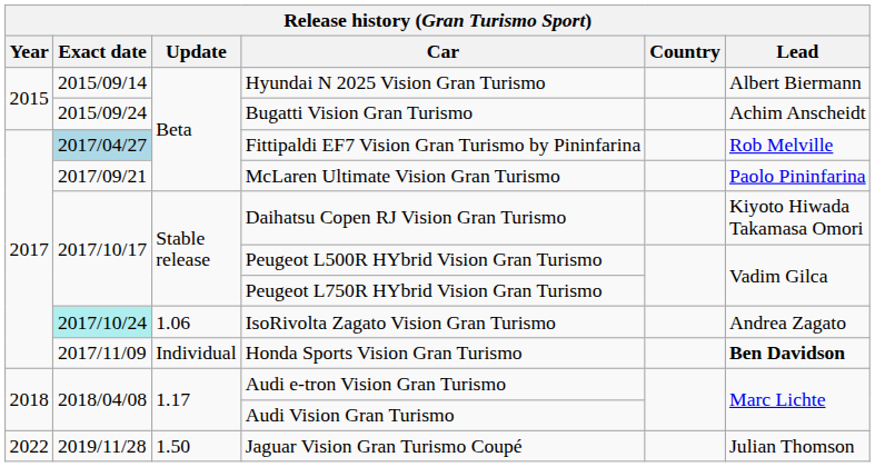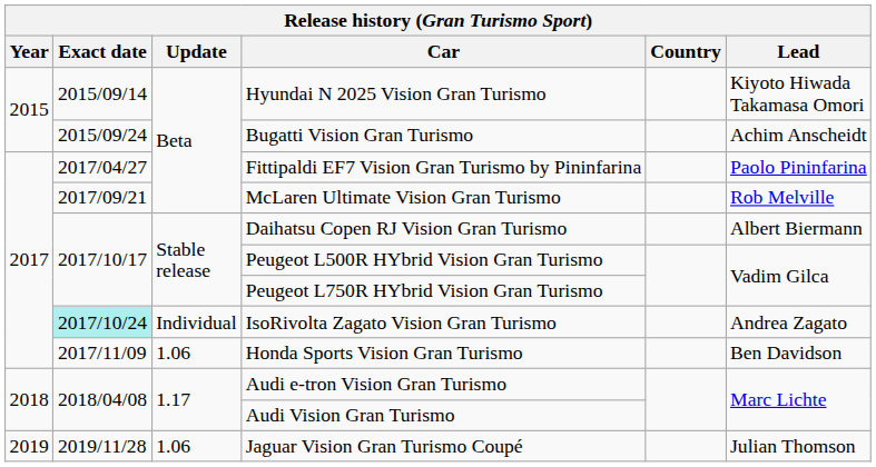Hyundai N 2025 Vision Gran Turismo | Lead: Albert Biermann -> Kiyoto Hiwada Takamasa Omori
Fittipaldi EF7 Vision Gran Turismo by Pininfarina | Exact date: lightblue background -> no background
Fittipaldi EF7 Vision Gran Turismo by Pininfarina | Lead: Rob Melville -> Paolo Pininfarina
McLaren Ultimate Vision Gran Turismo | Lead: Paolo Pininfarina -> Rob Melville
Daihatsu Copen RJ Vision Gran Turismo | Lead: Kiyoto Hiwada Takamasa Omori -> Albert Biermann
IsoRivolta Zagato Vision Gran Turismo | Update: 1.06 -> Individual
Honda Sports Vision Gran Turismo | Update: Individual -> 1.06
Honda Sports Vision Gran Turismo | Lead: bold -> normal
Jaguar Vision Gran Turismo Coupé | Year: 2022 -> 2019
Jaguar Vision Gran Turismo Coupé | Update: 1.50 -> 1.06
